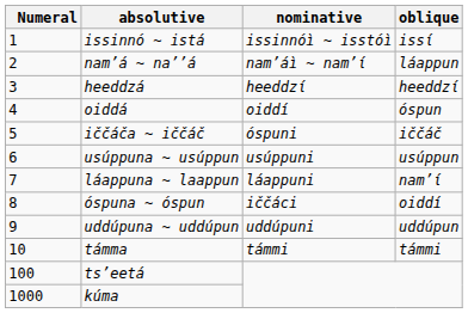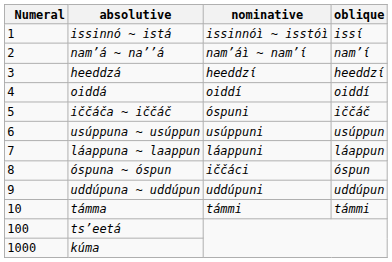nam’á ~ na’’á | oblique: láappun -> nam’ί
oiddá | oblique: όspun -> oiddí
láappuna ~ laappun | oblique: nam’ί -> láappun
όspuna ~ όspun | oblique: oiddí -> όspun
